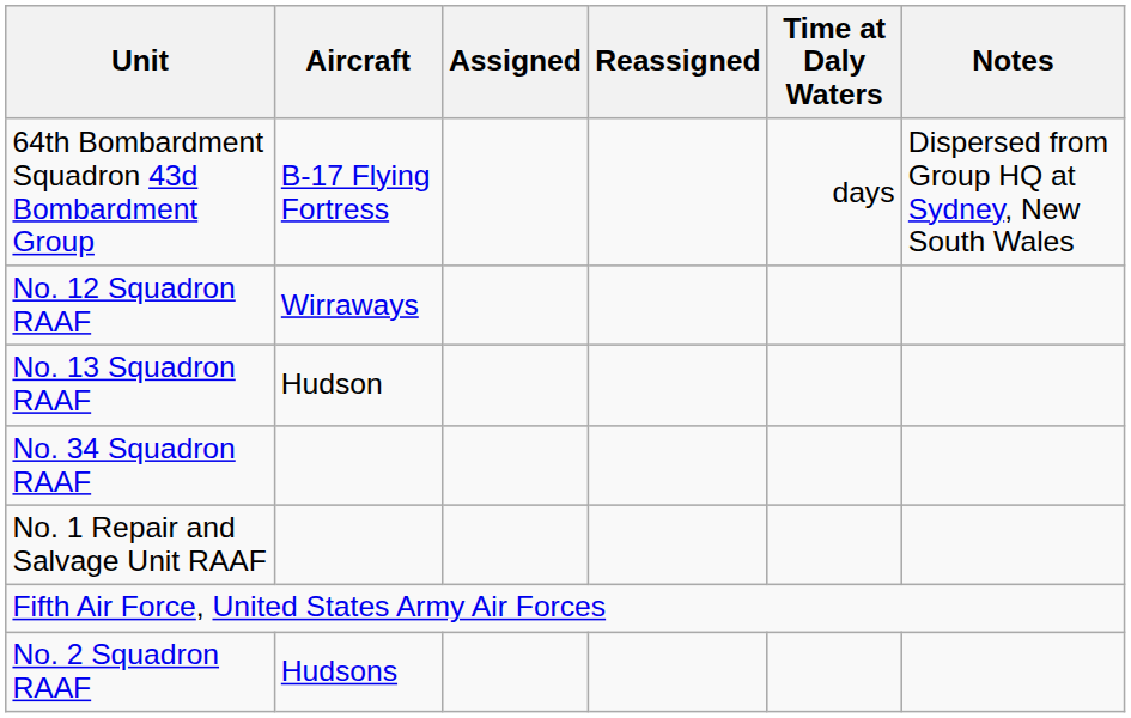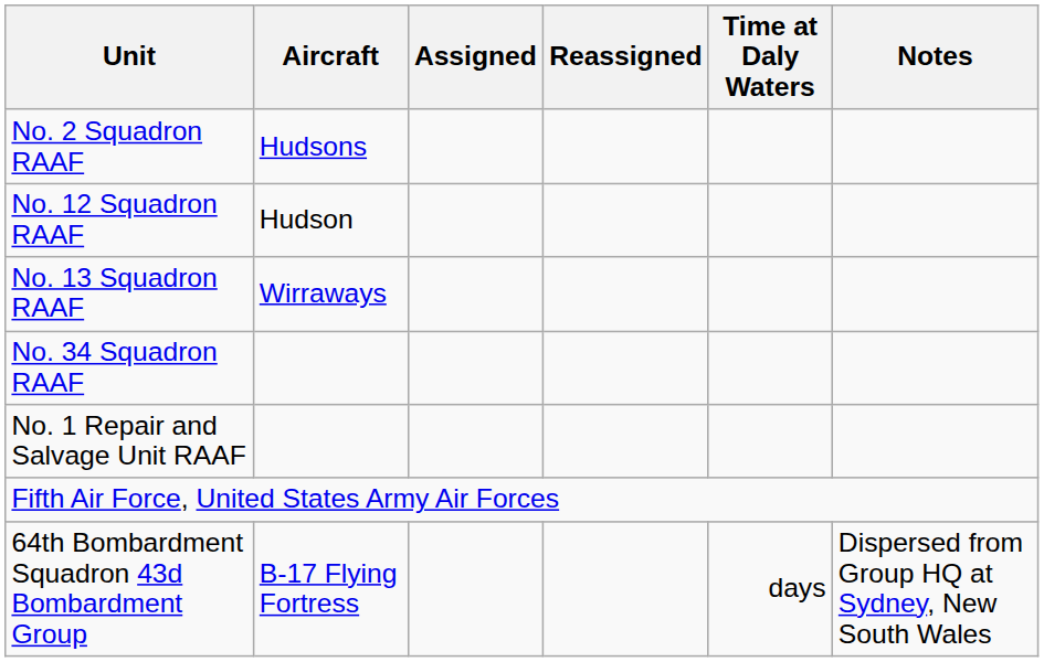rows swapped: No. 2 Squadron RAAF <-> 64th Bombardment Squadron 43d Bombardment Group
No. 12 Squadron RAAF | Aircraft: Wirraways -> Hudson
No. 13 Squadron RAAF | Aircraft: Hudson -> Wirraways
